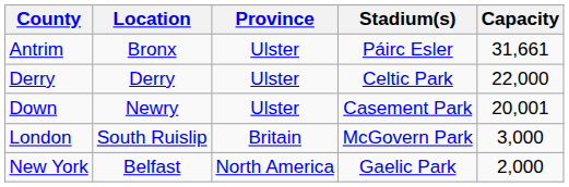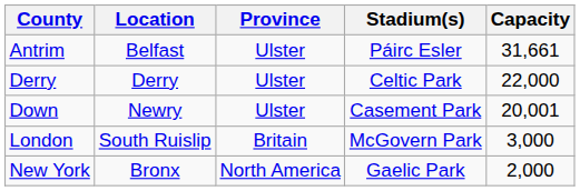Antrim | Location: Bronx -> Belfast
New York | Location: Belfast -> Bronx
